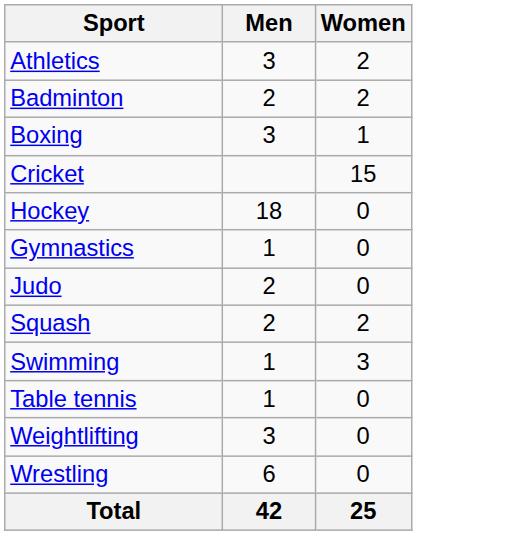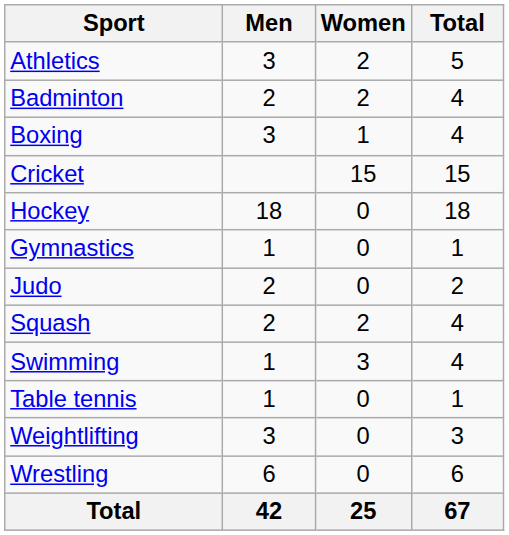+ column: Total | 5 | 4 | 4 | 15 | 18 | 1 | 2 | 4 | 4 | 1 | 3 | 6 | 67
